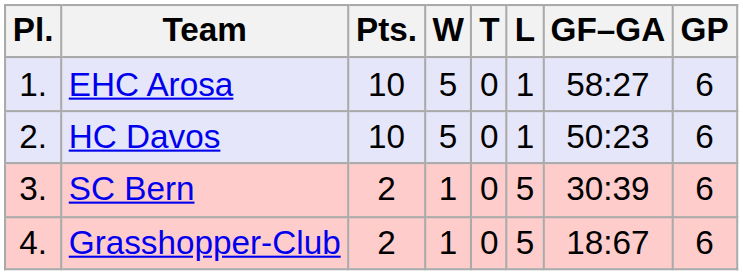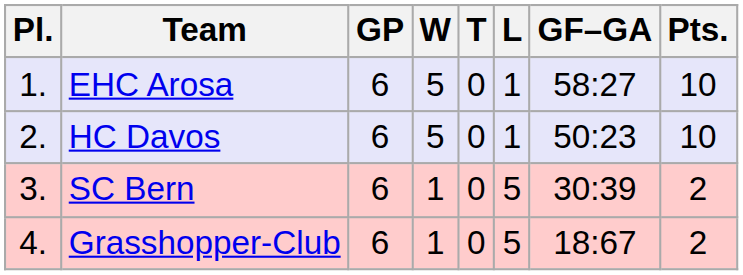columns swapped: GP <-> Pts.
